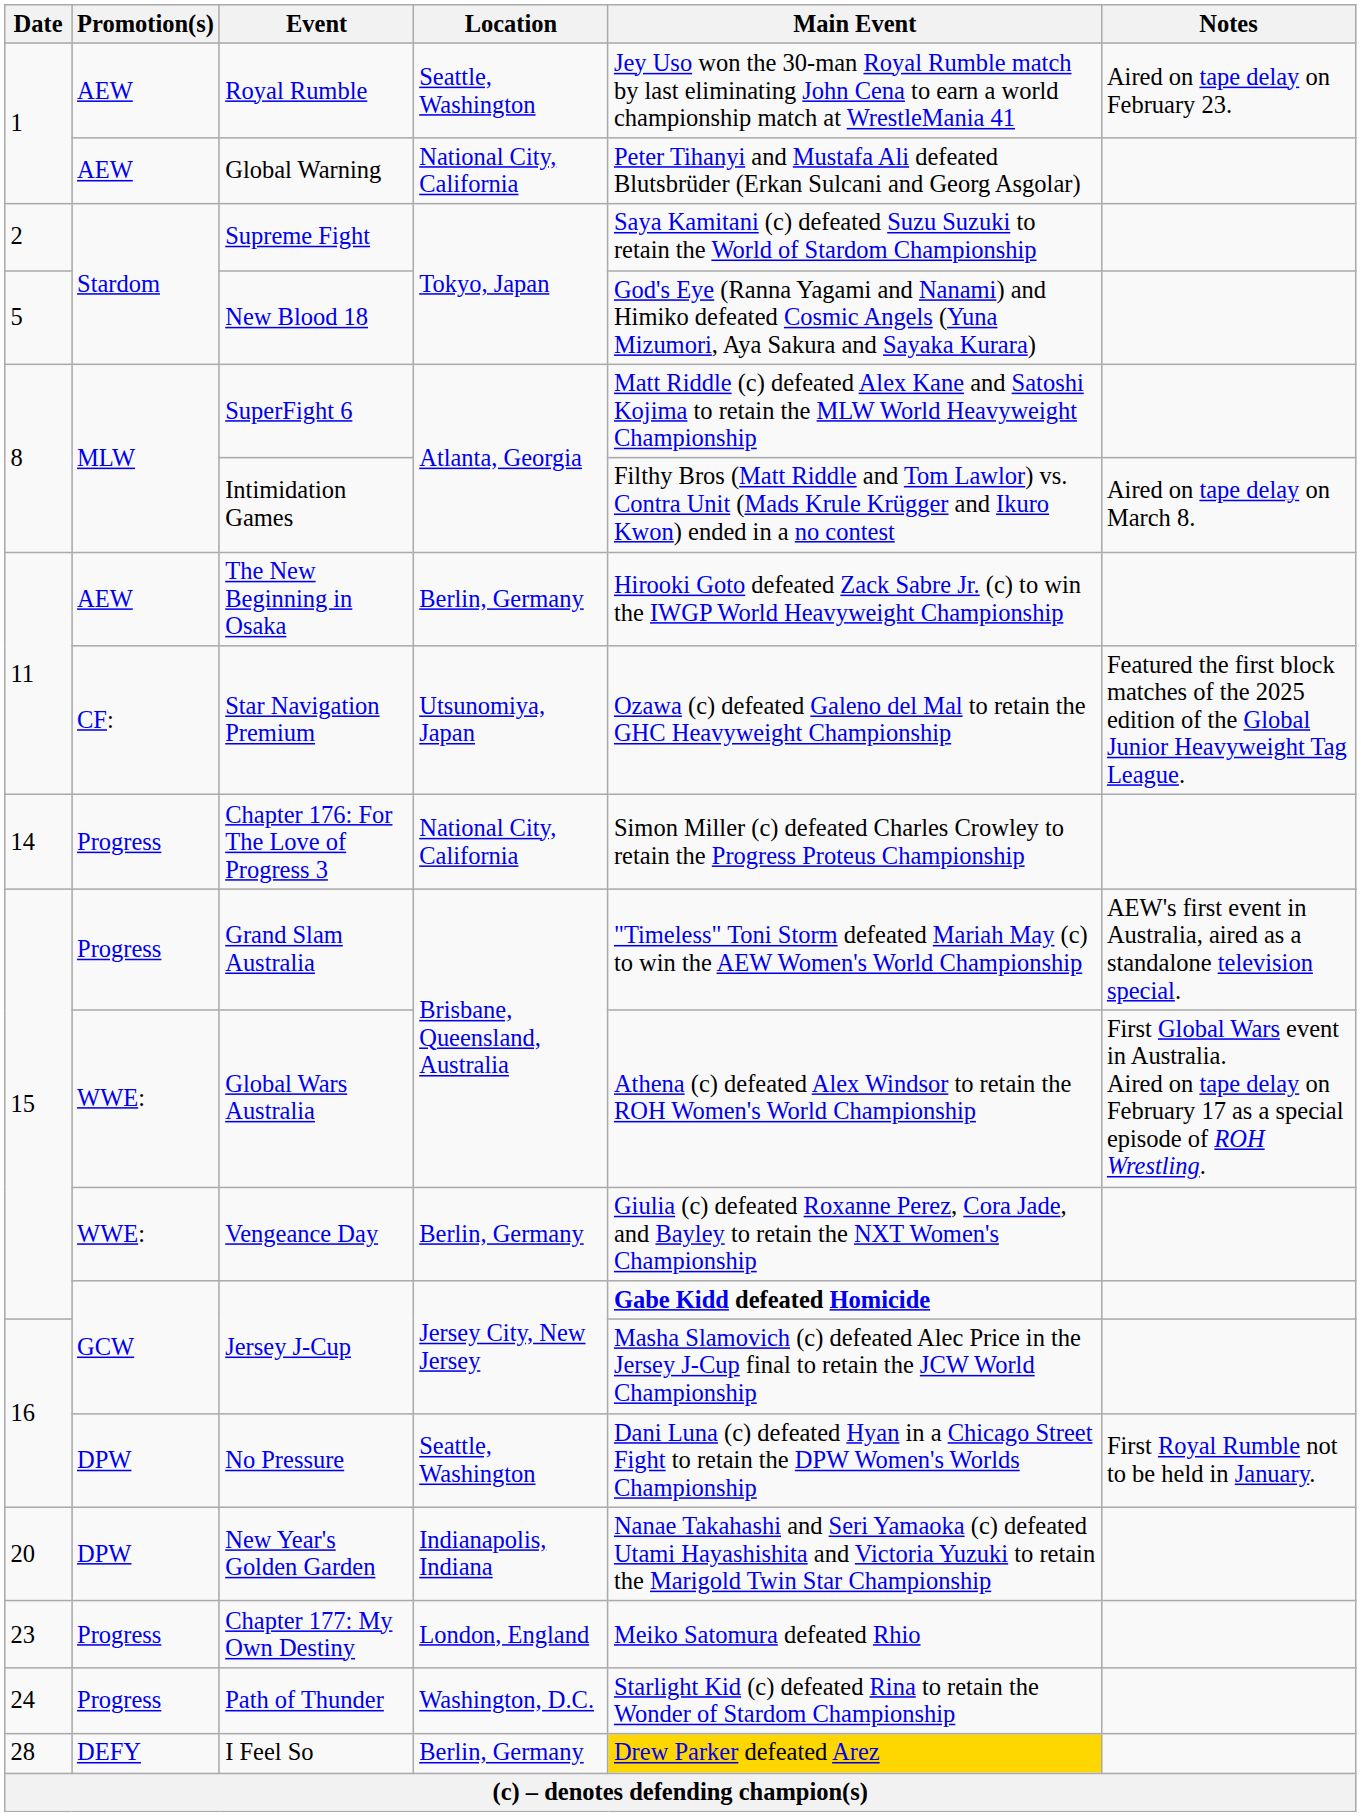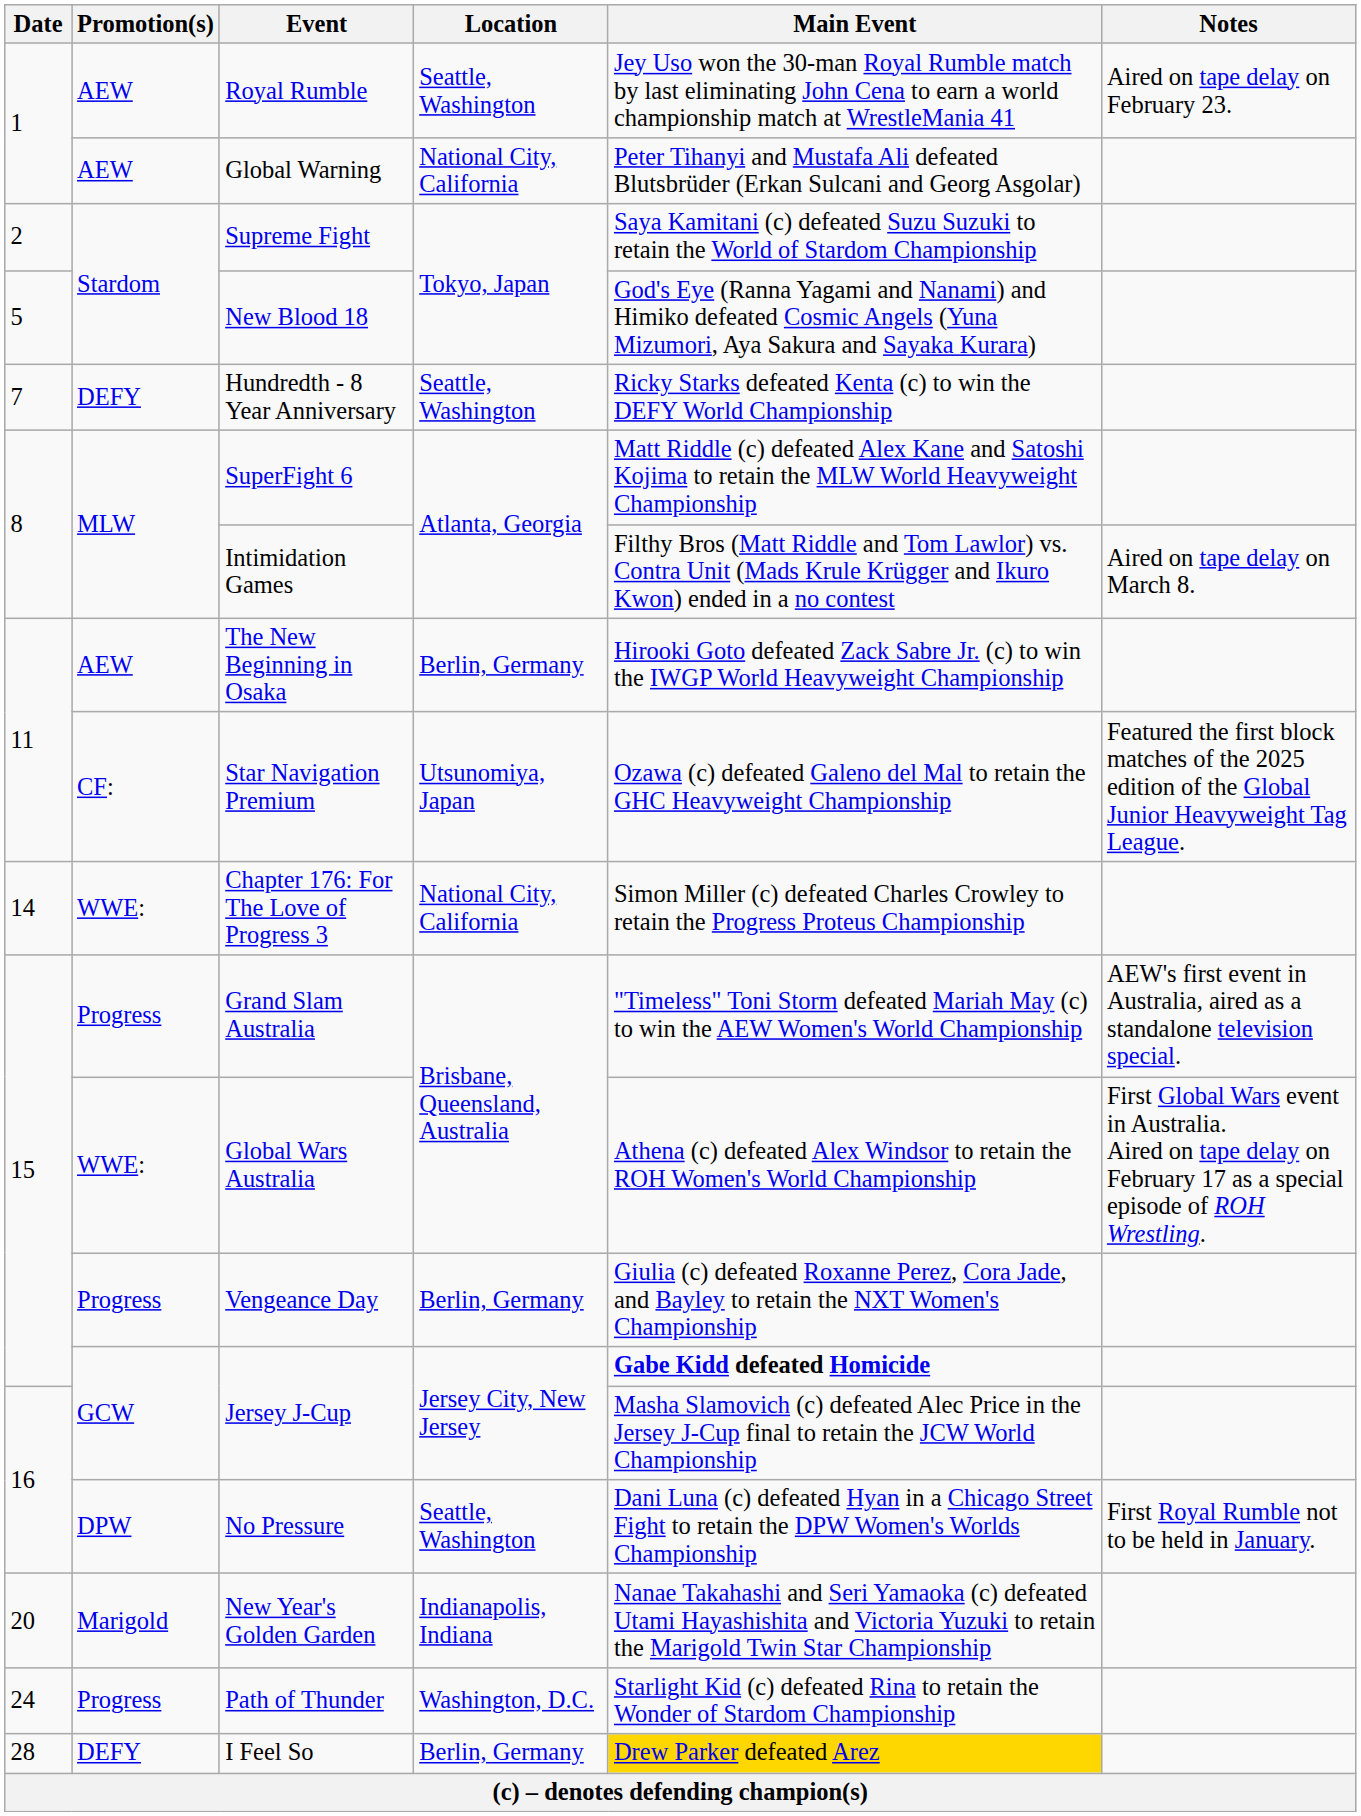+ row: 7 | DEFY | Hundredth - 8 Year Anniversary | Seattle, Washington | Ricky Starks defeated Kenta (c) to win the DEFY World Championship
Chapter 176: For The Love of Progress 3 | Promotion(s): Progress -> WWE:
Vengeance Day | Promotion(s): WWE: -> Progress
New Year's Golden Garden | Promotion(s): DPW -> Marigold
- row: 23 | Progress | Chapter 177: My Own Destiny | London, England | Meiko Satomura defeated Rhio
